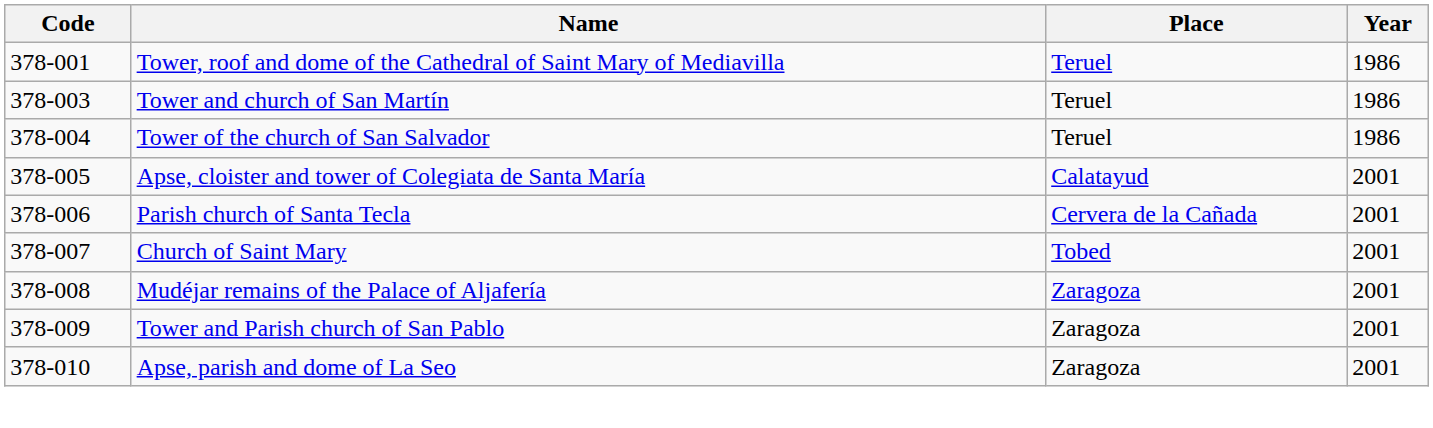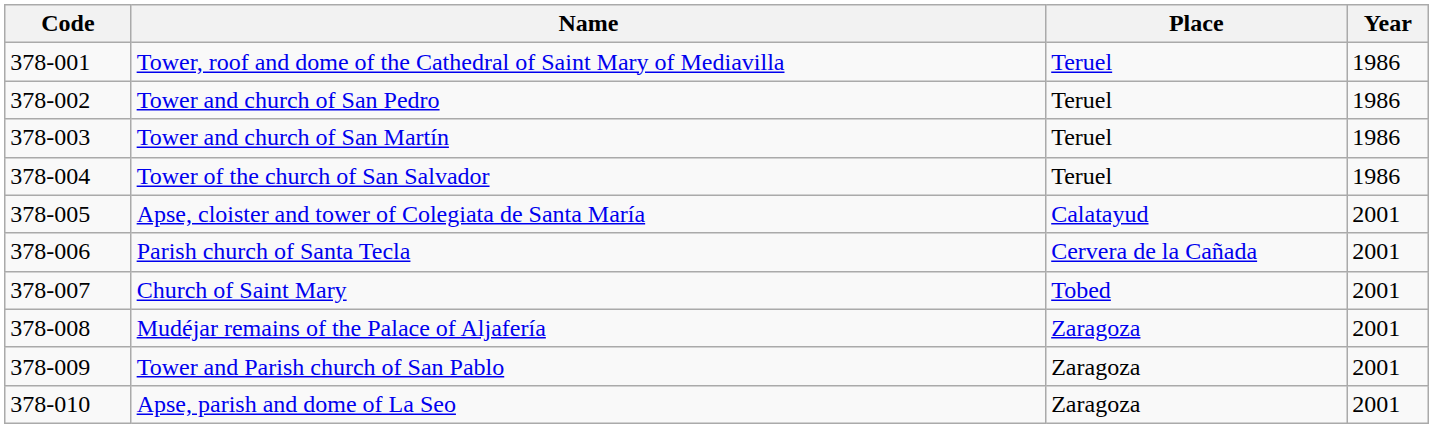+ row: 378-002 | Tower and church of San Pedro | Teruel | 1986
